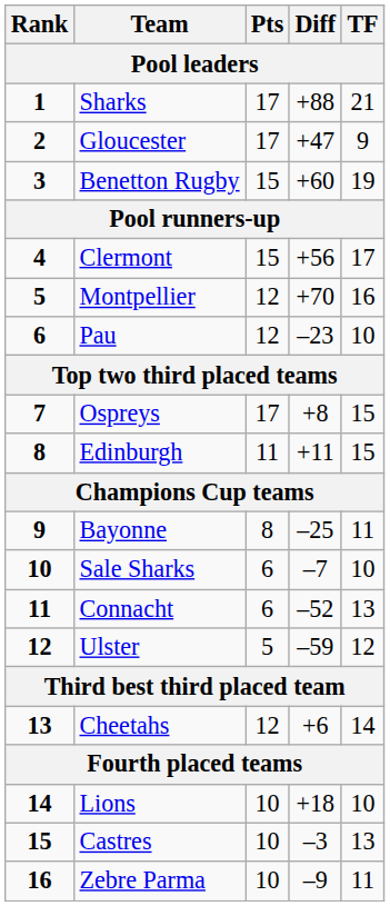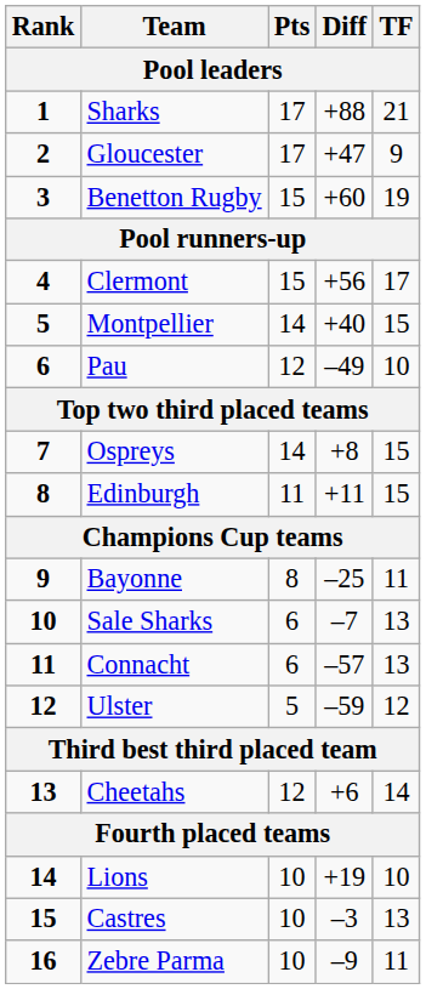Montpellier | Pts: 12 -> 14
Montpellier | Diff: +70 -> +40
Montpellier | TF: 16 -> 15
Pau | Diff: –23 -> –49
Ospreys | Pts: 17 -> 14
Sale Sharks | TF: 10 -> 13
Connacht | Diff: –52 -> –57
Lions | Diff: +18 -> +19
